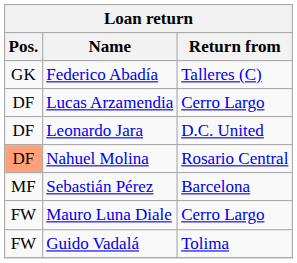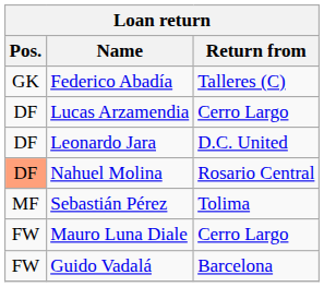Sebastián Pérez | Return from: Barcelona -> Tolima
Guido Vadalá | Return from: Tolima -> Barcelona
